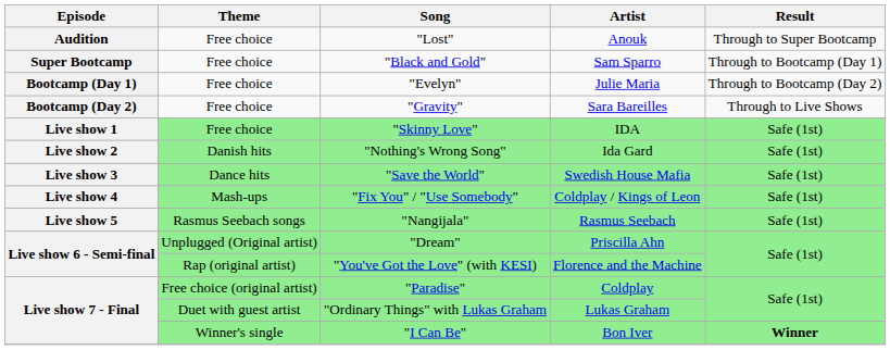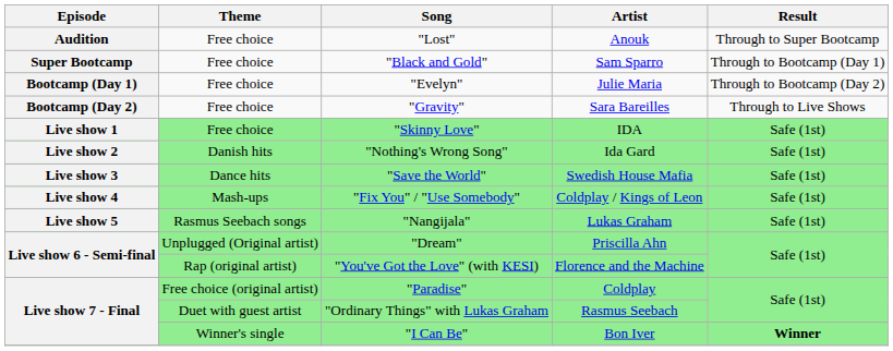"Nangijala" | Artist: Rasmus Seebach -> Lukas Graham
"Ordinary Things" with Lukas Graham | Artist: Lukas Graham -> Rasmus Seebach
